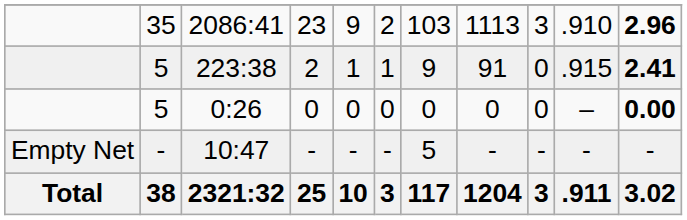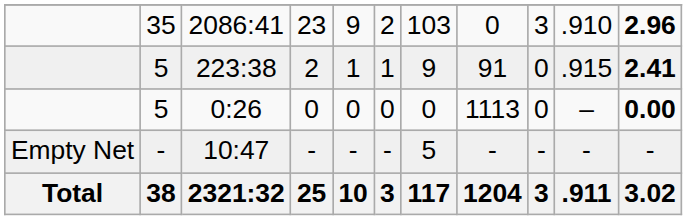2086:41 | column 8: 1113 -> 0
0:26 | column 8: 0 -> 1113
